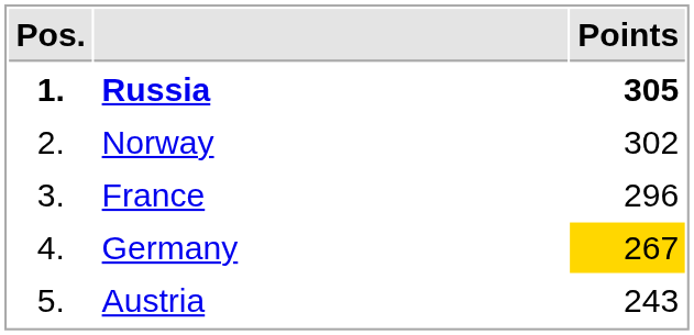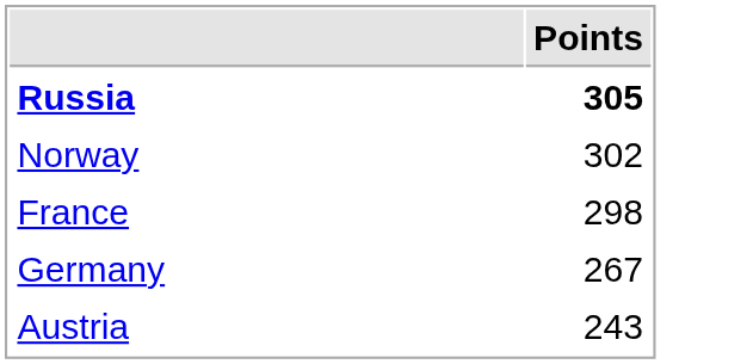- column: Pos. | 1. | 2. | 3. | 4. | 5.
France | Points: 296 -> 298
Germany | Points: gold background -> no background
